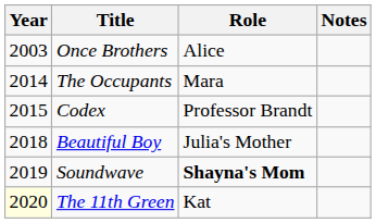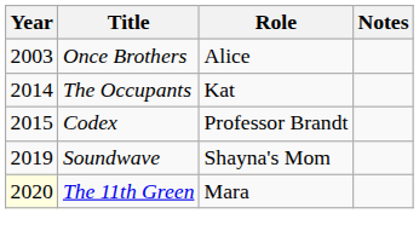The Occupants | Role: Mara -> Kat
- row: 2018 | Beautiful Boy | Julia's Mother
Soundwave | Role: bold -> normal
The 11th Green | Role: Kat -> Mara
